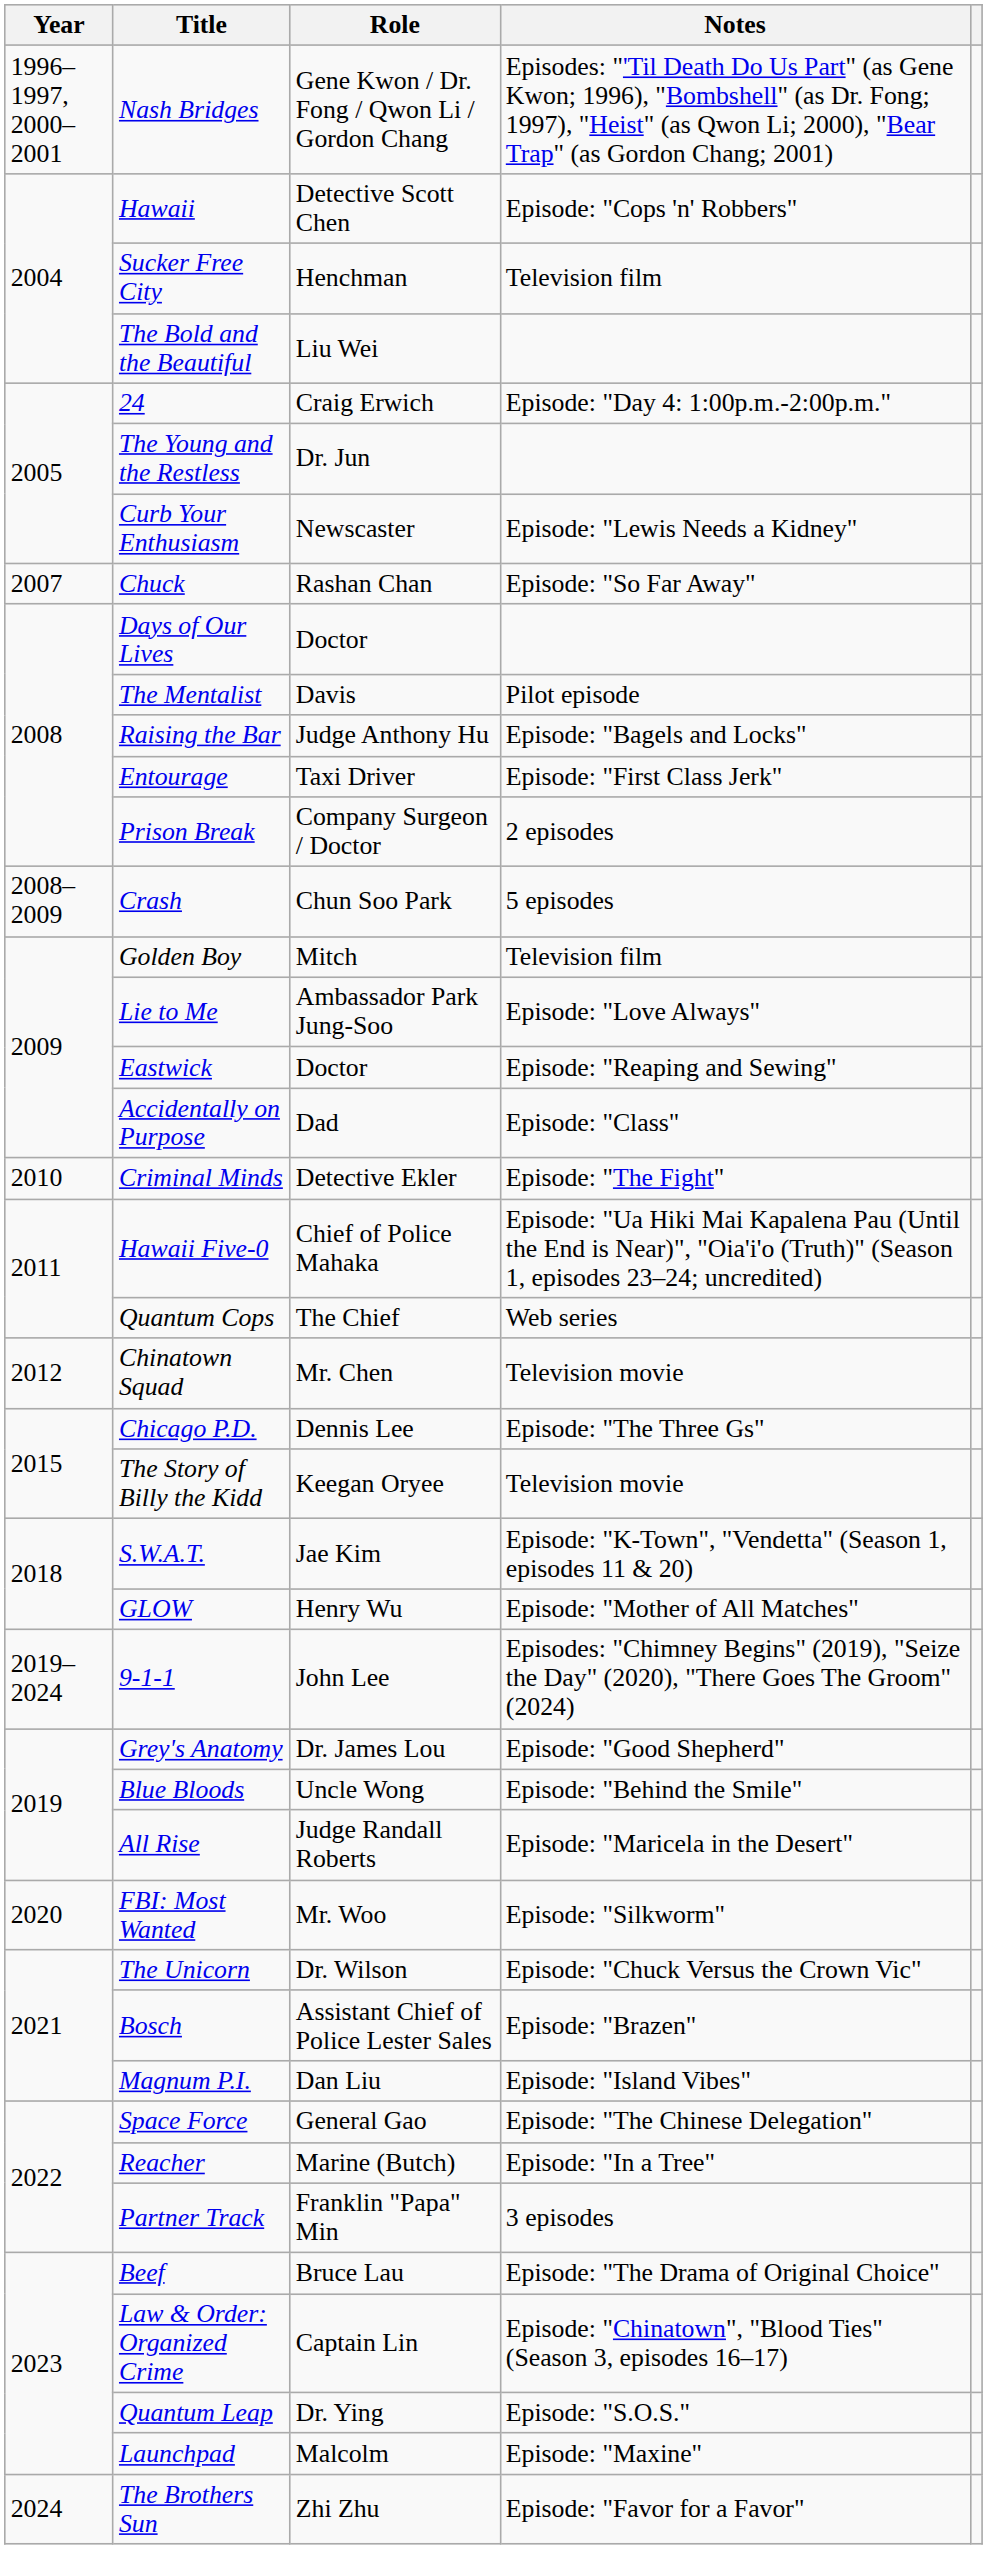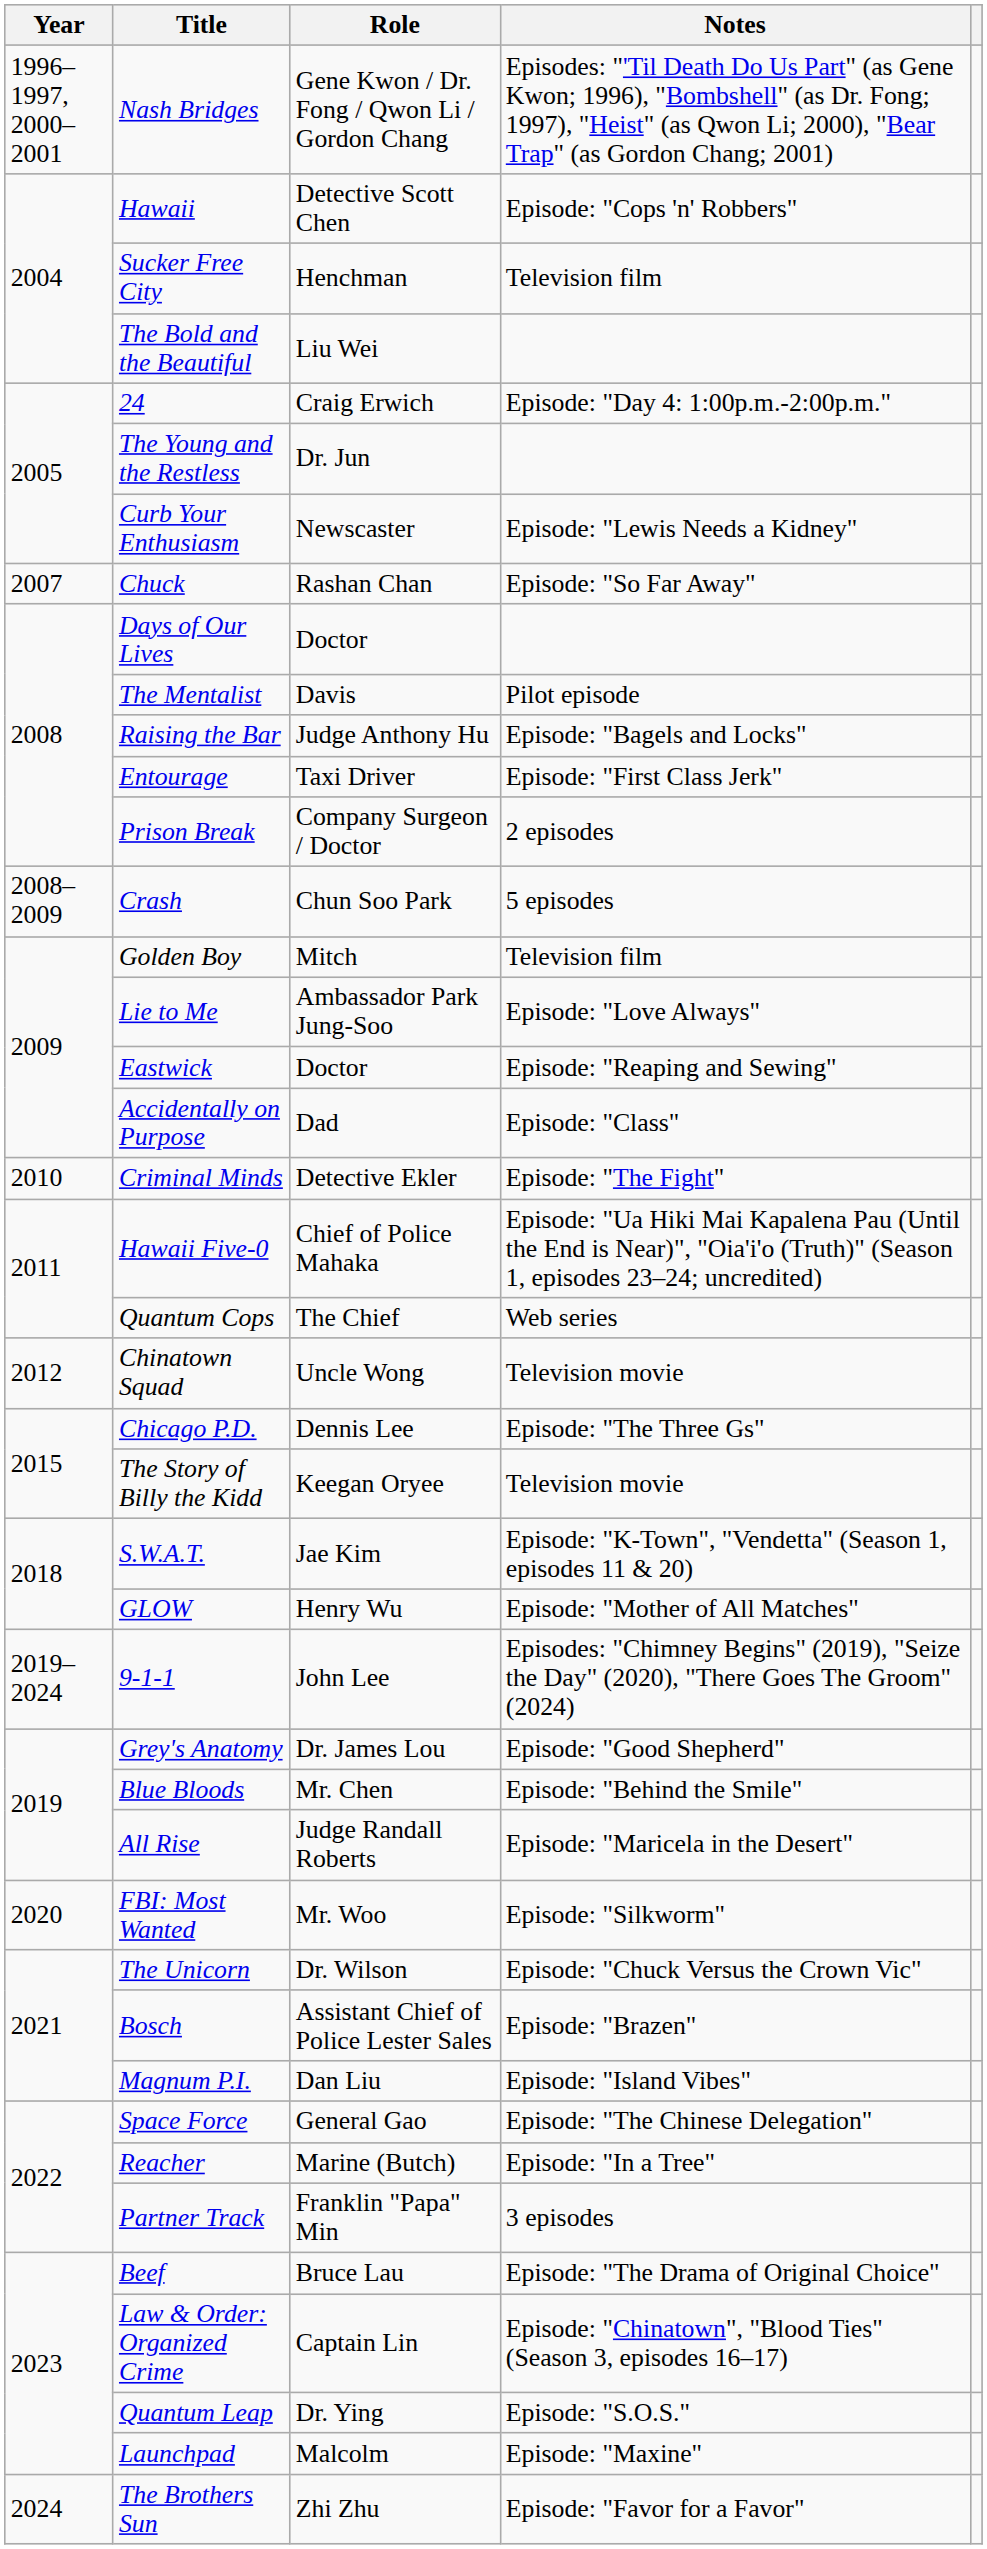Chinatown Squad | Role: Mr. Chen -> Uncle Wong
Blue Bloods | Role: Uncle Wong -> Mr. Chen
